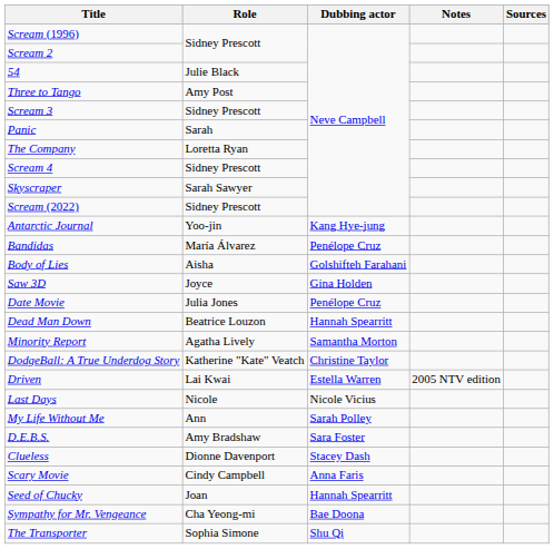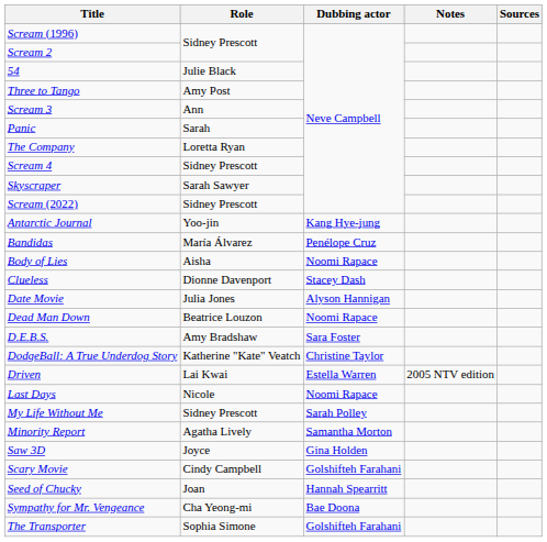Scream 3 | Role: Sidney Prescott -> Ann
Body of Lies | Dubbing actor: Golshifteh Farahani -> Noomi Rapace
rows swapped: Clueless <-> Saw 3D
Date Movie | Dubbing actor: Penélope Cruz -> Alyson Hannigan
Dead Man Down | Dubbing actor: Hannah Spearritt -> Noomi Rapace
rows swapped: D.E.B.S. <-> Minority Report
Last Days | Dubbing actor: Nicole Vicius -> Noomi Rapace
My Life Without Me | Role: Ann -> Sidney Prescott
Scary Movie | Dubbing actor: Anna Faris -> Golshifteh Farahani
The Transporter | Dubbing actor: Shu Qi -> Golshifteh Farahani
